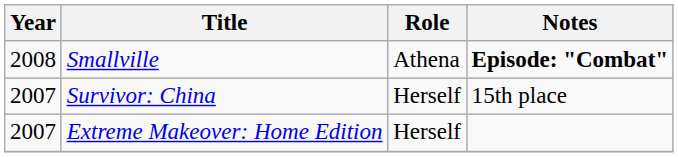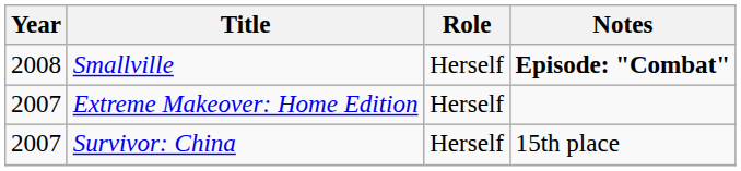Smallville | Role: Athena -> Herself
rows swapped: Extreme Makeover: Home Edition <-> Survivor: China
